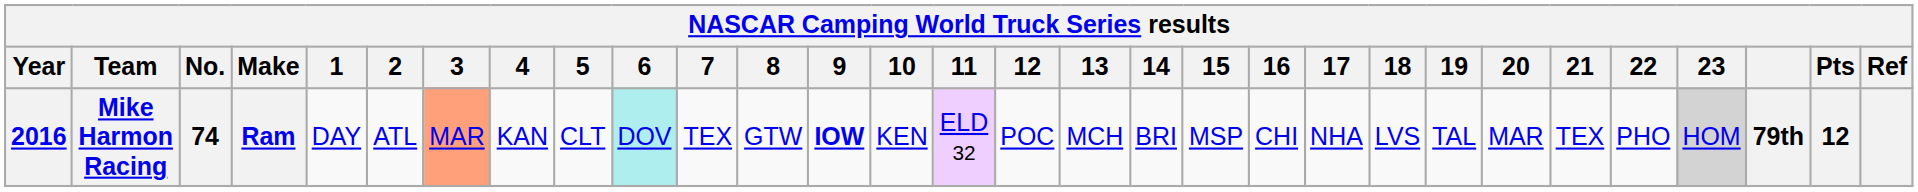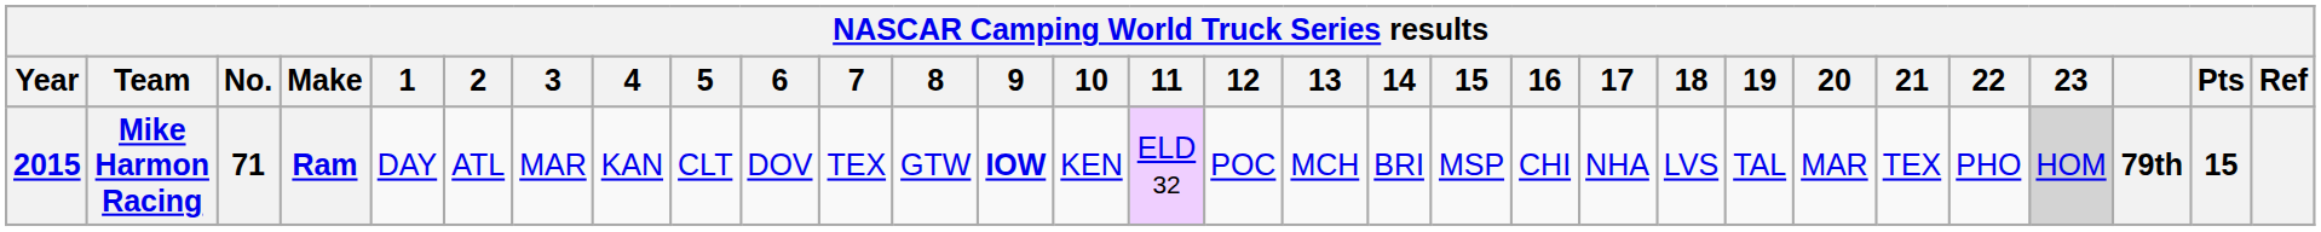Mike Harmon Racing | Year: 2016 -> 2015
Mike Harmon Racing | No.: 74 -> 71
Mike Harmon Racing | 3: lightsalmon background -> no background
Mike Harmon Racing | 6: paleturquoise background -> no background
Mike Harmon Racing | Pts: 12 -> 15
